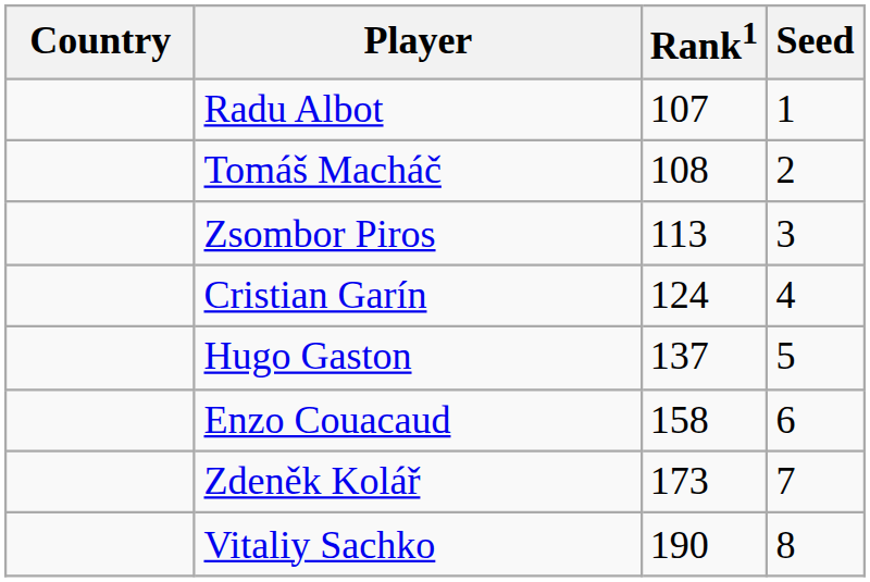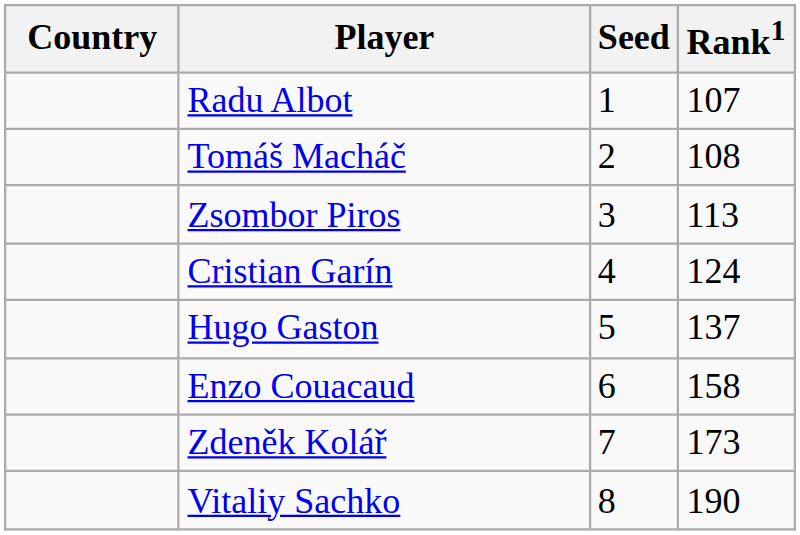columns swapped: Rank1 <-> Seed
